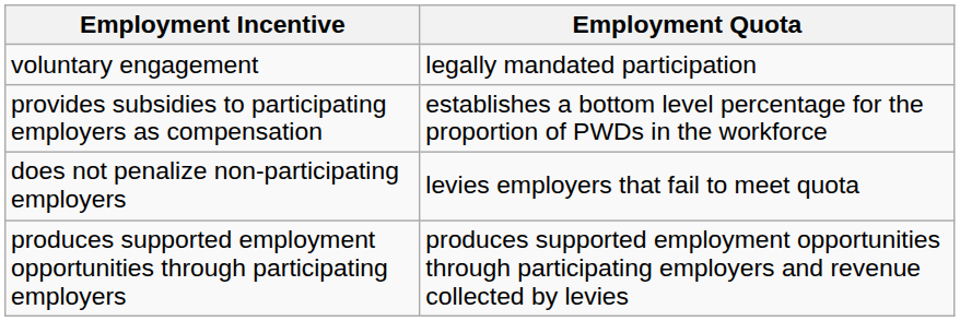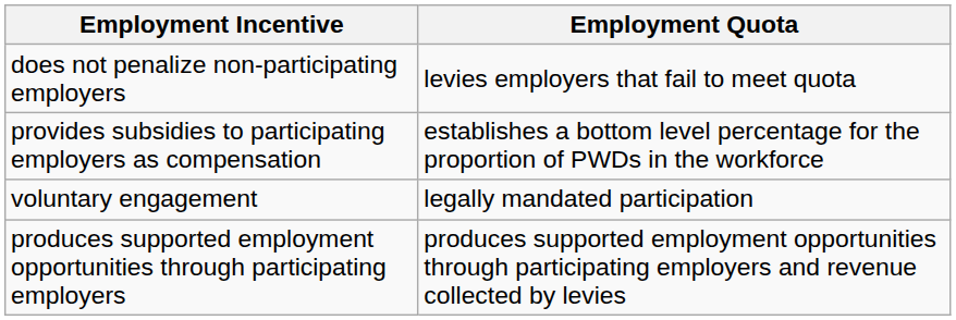rows swapped: voluntary engagement <-> does not penalize non-participating employers
